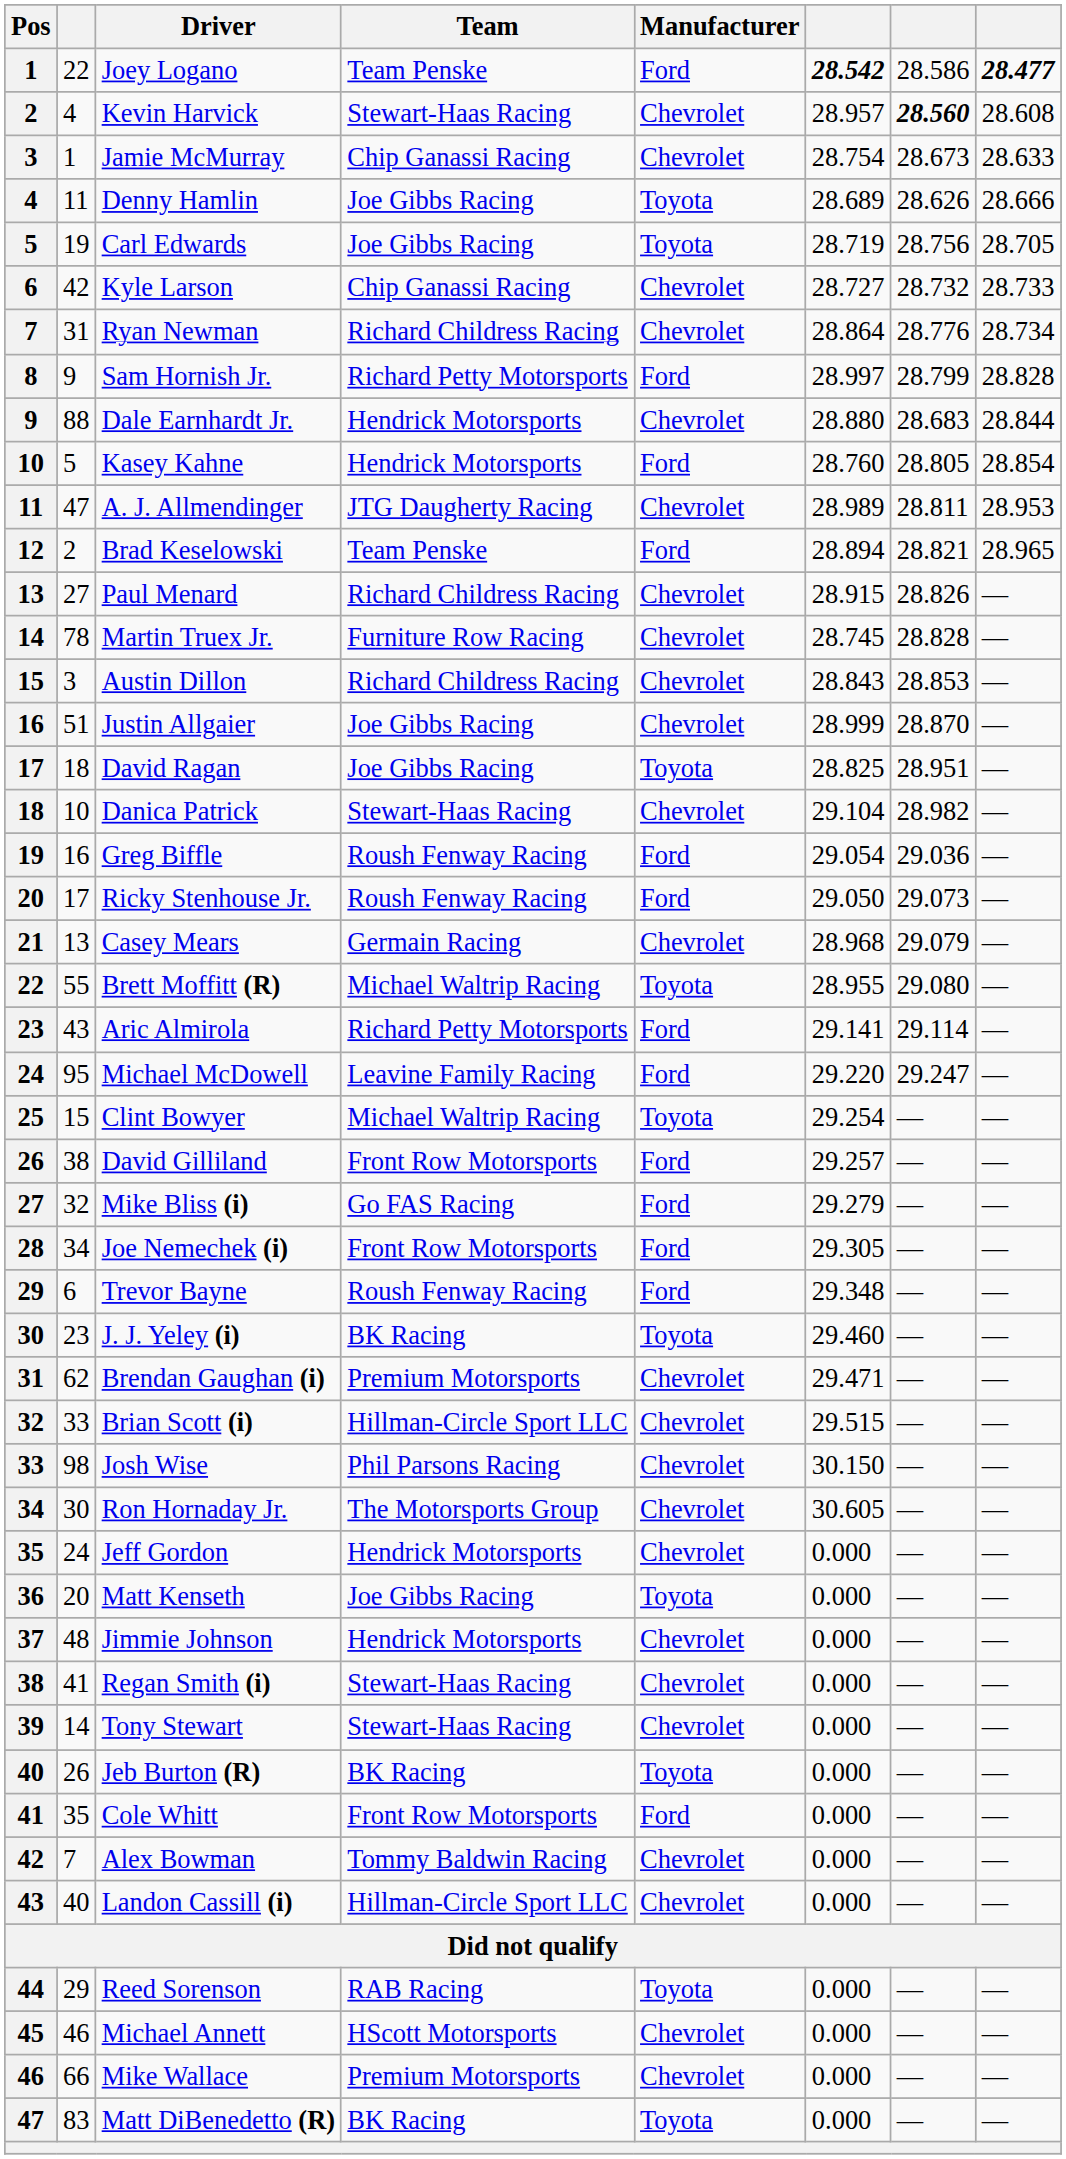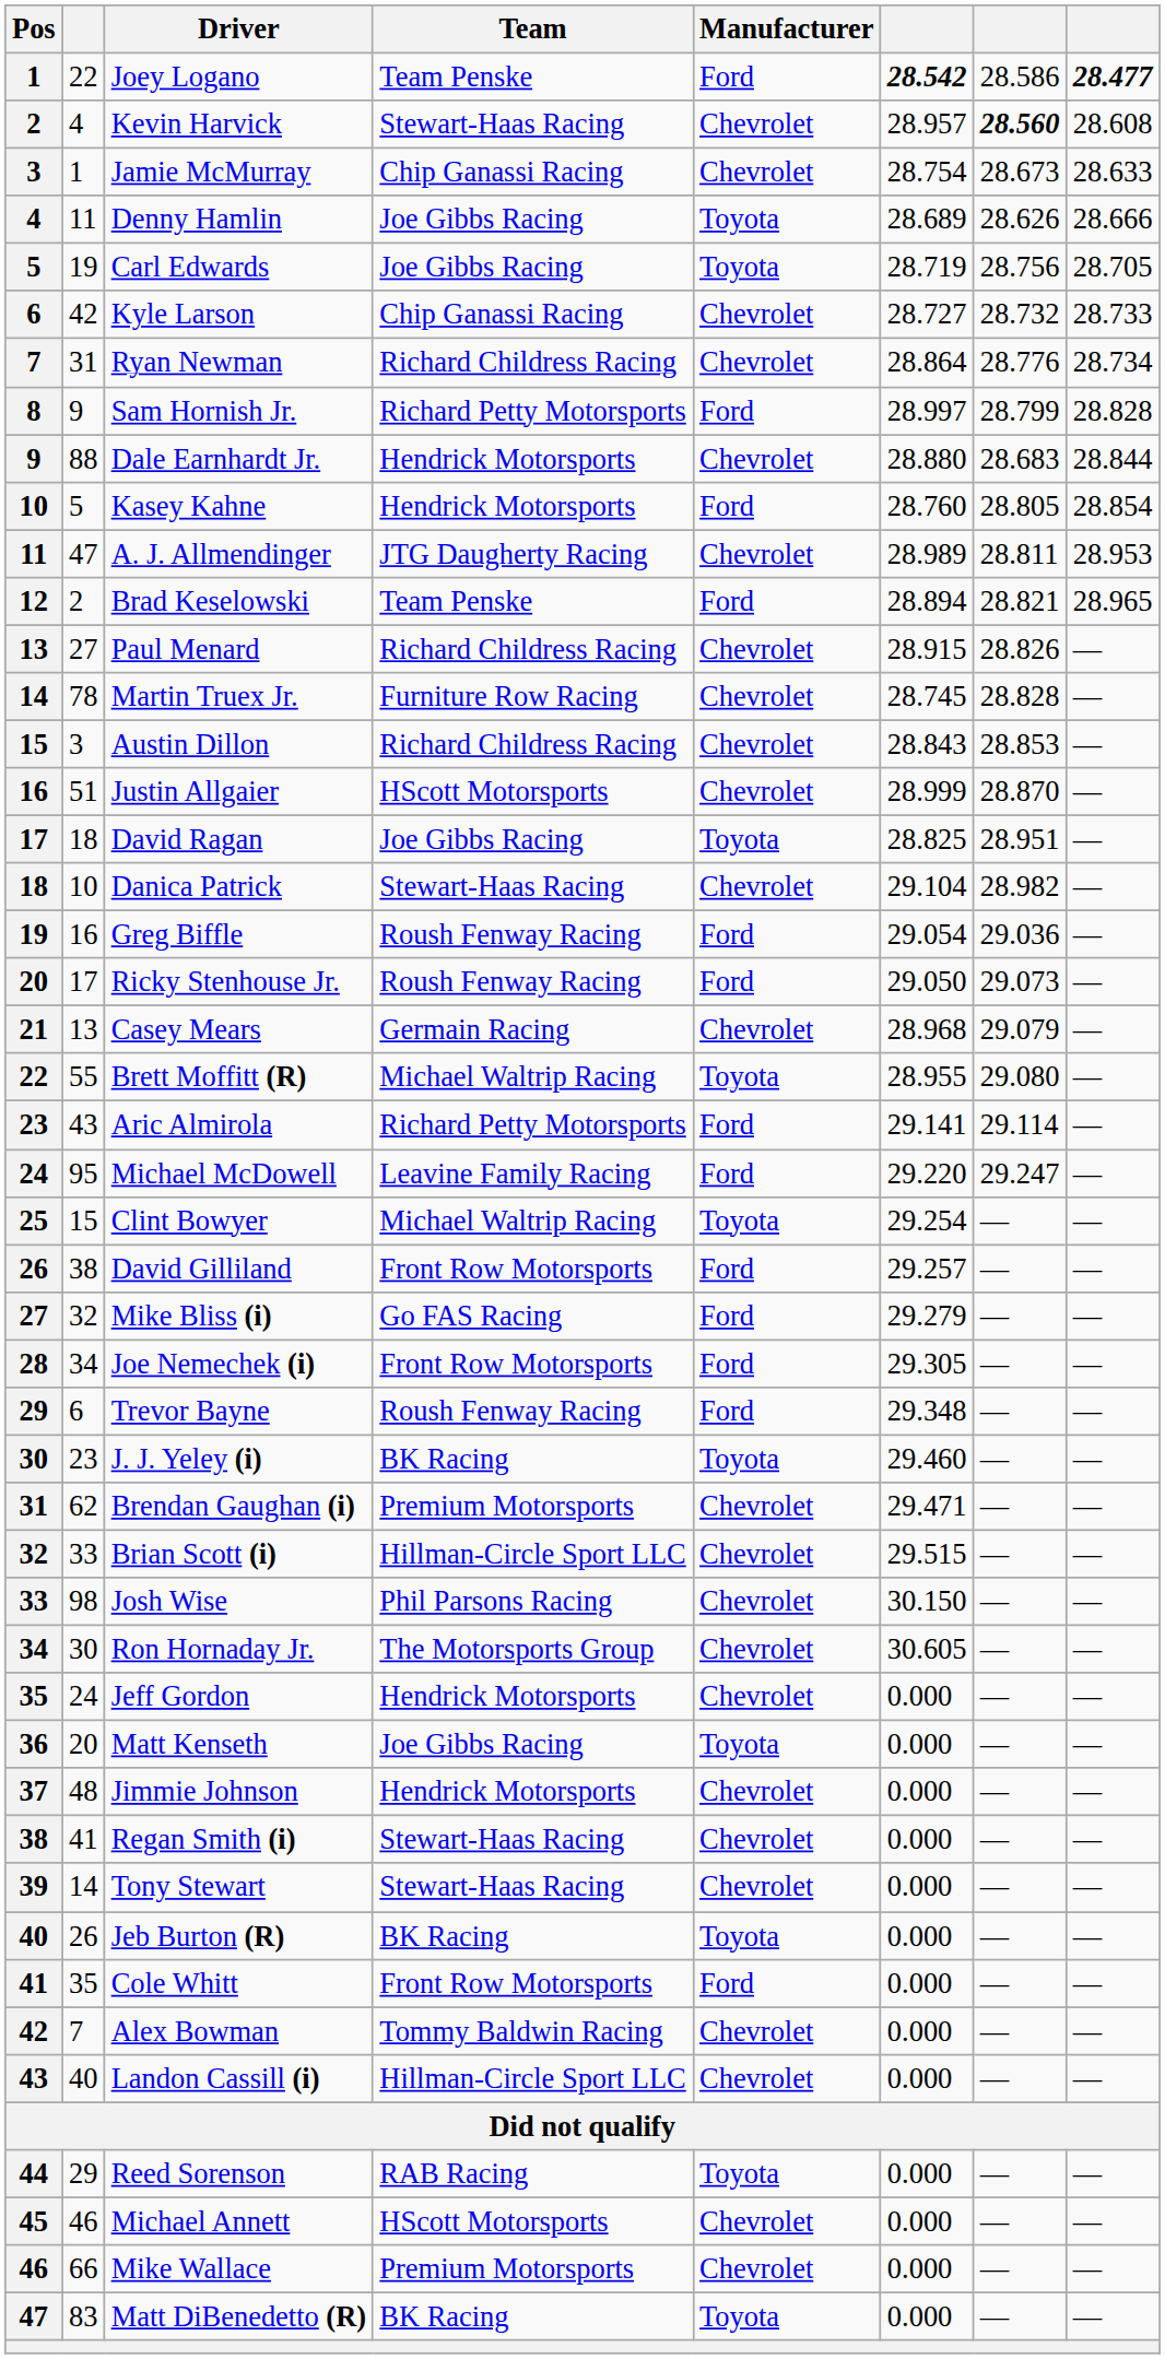Justin Allgaier | Team: Joe Gibbs Racing -> HScott Motorsports
